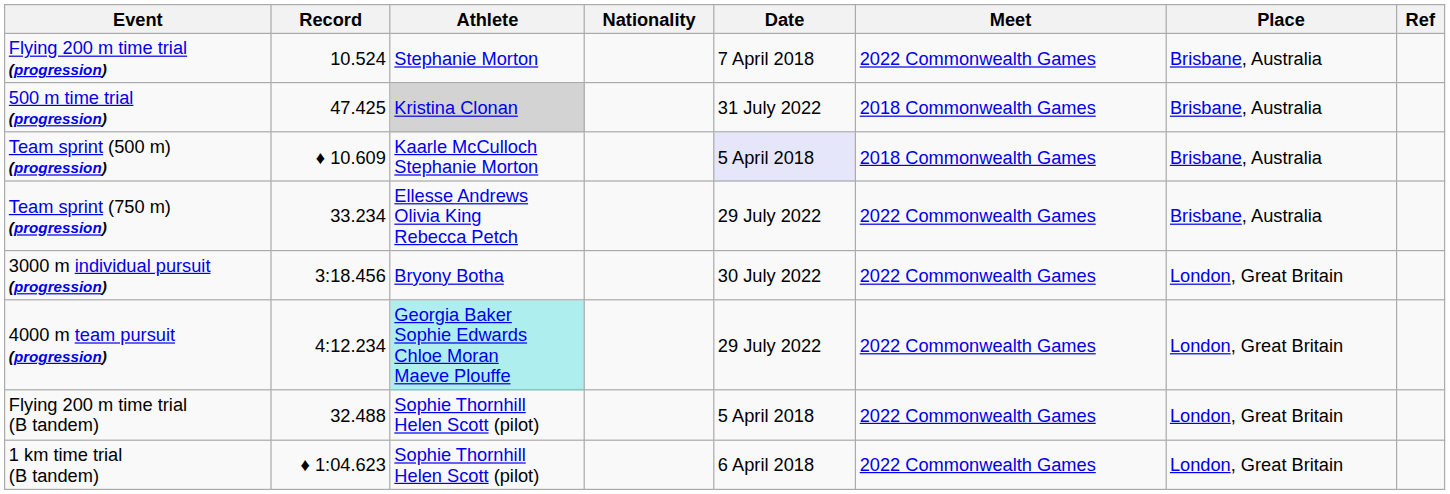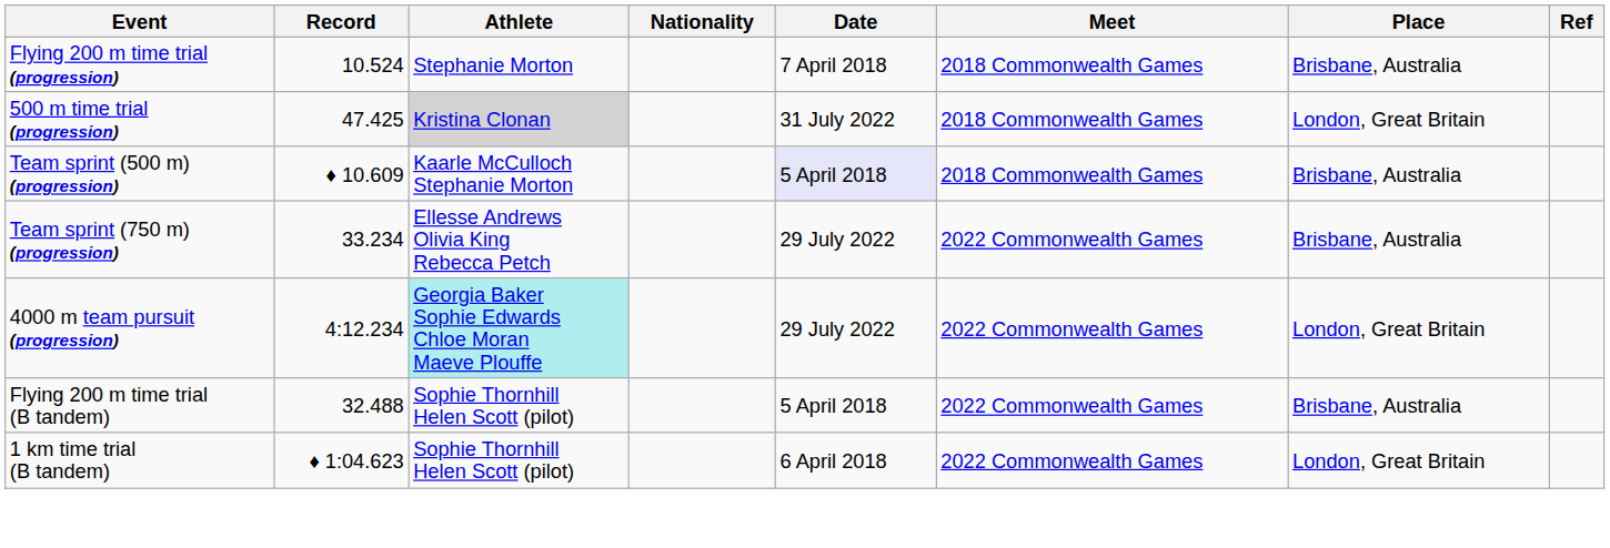Flying 200 m time trial (progression) | Meet: 2022 Commonwealth Games -> 2018 Commonwealth Games
500 m time trial (progression) | Place: Brisbane, Australia -> London, Great Britain
- row: 3000 m individual pursuit (progression) | 3:18.456 | Bryony Botha | 30 July 2022 | 2022 Commonwealth Games | London, Great Britain
Flying 200 m time trial (B tandem) | Place: London, Great Britain -> Brisbane, Australia
